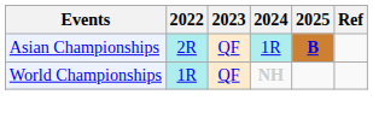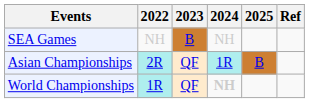+ row: SEA Games | NH | B | NH
Asian Championships | 2025: bold -> normal
